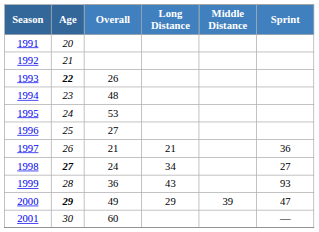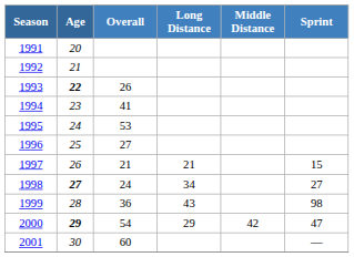1994 | Overall: 48 -> 41
1997 | Sprint: 36 -> 15
1999 | Sprint: 93 -> 98
2000 | Overall: 49 -> 54
2000 | Middle Distance: 39 -> 42
